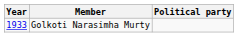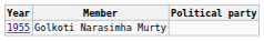Golkoti Narasimha Murty | Year: 1933 -> 1955
